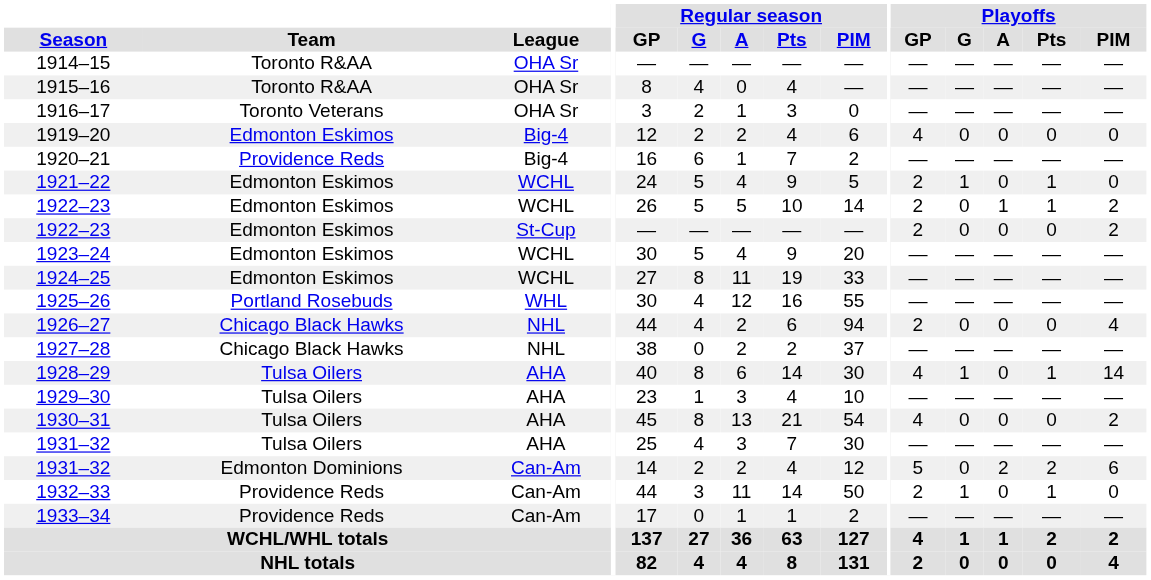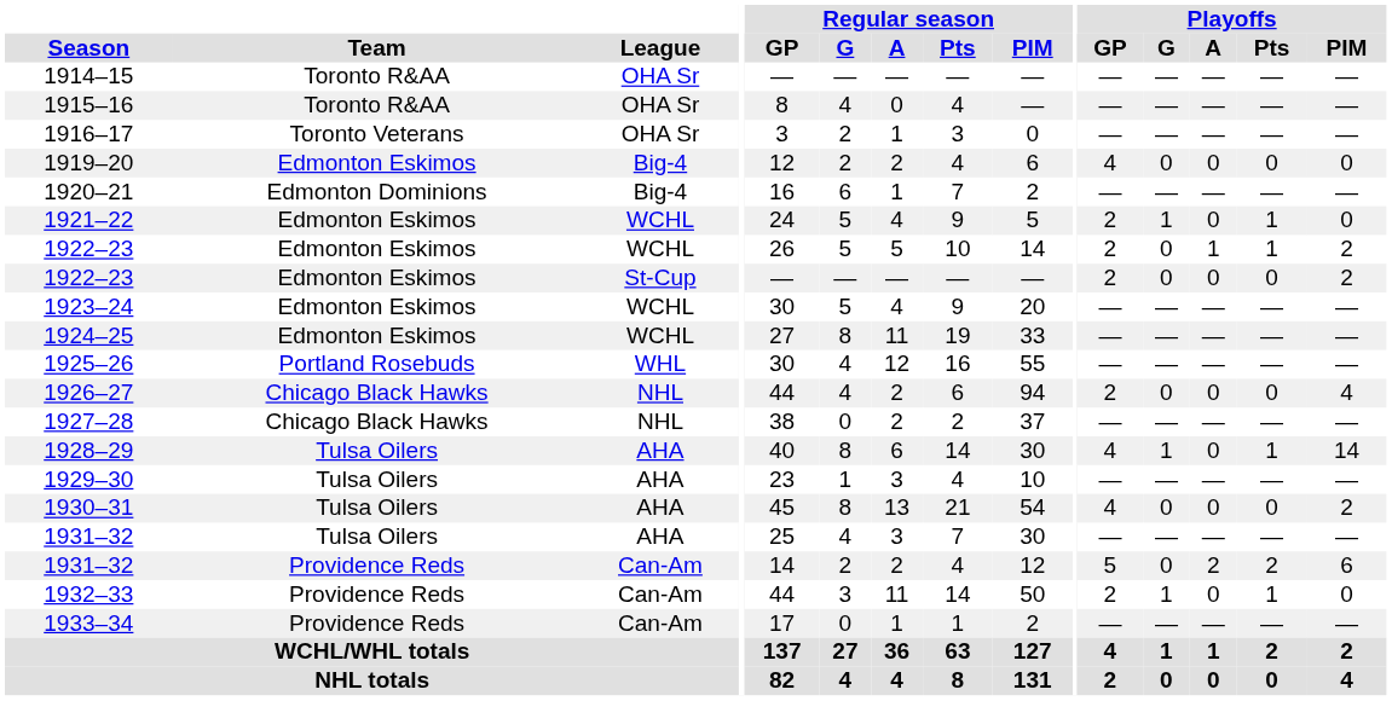1920–21 | Team: Providence Reds -> Edmonton Dominions
1931–32 / Can-Am | Team: Edmonton Dominions -> Providence Reds
